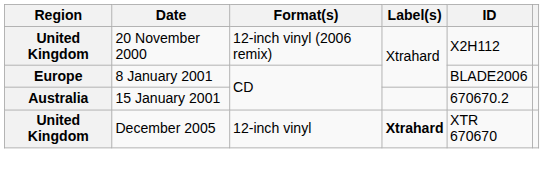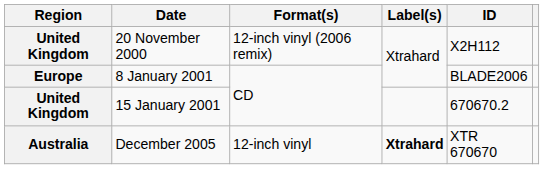15 January 2001 | Region: Australia -> United Kingdom
December 2005 | Region: United Kingdom -> Australia
